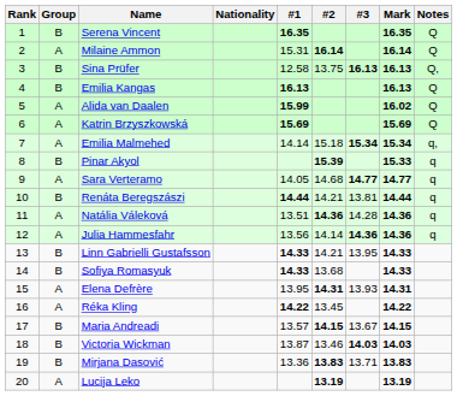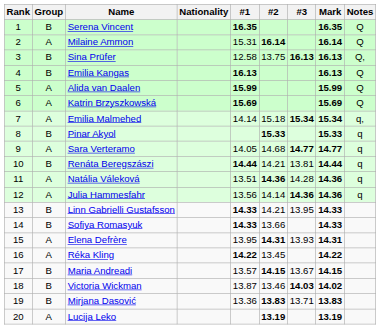Alida van Daalen | Mark: 16.02 -> 15.99
Pinar Akyol | #2: 15.39 -> 15.33
Sofiya Romasyuk | #2: 13.68 -> 13.66
Victoria Wickman | Mark: 14.03 -> 14.02
